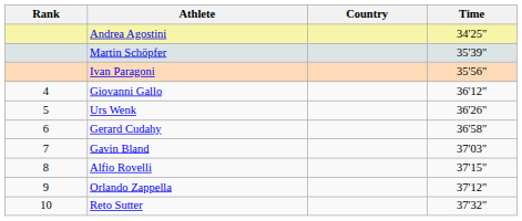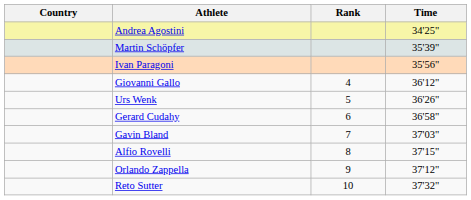columns swapped: Rank <-> Country
